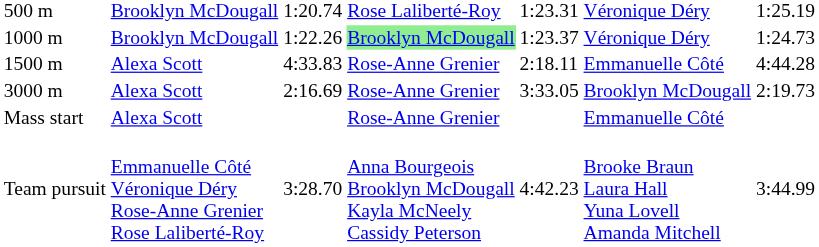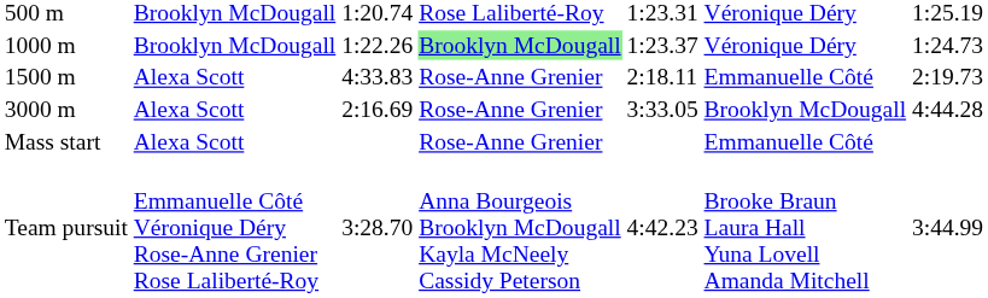1500 m | column 7: 4:44.28 -> 2:19.73
3000 m | column 7: 2:19.73 -> 4:44.28
